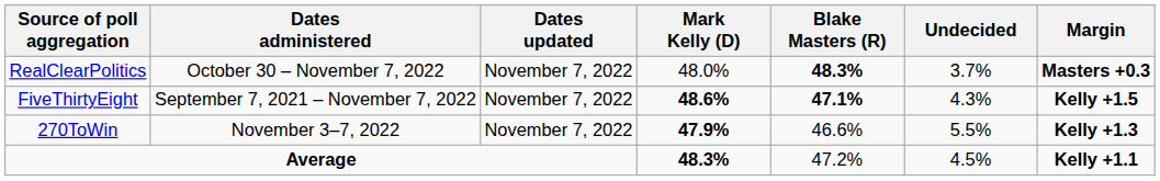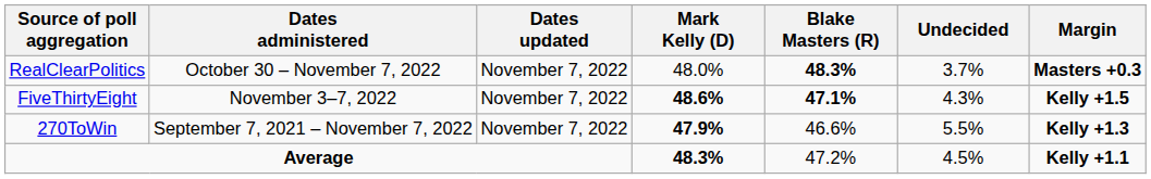FiveThirtyEight | Dates administered: September 7, 2021 – November 7, 2022 -> November 3–7, 2022
270ToWin | Dates administered: November 3–7, 2022 -> September 7, 2021 – November 7, 2022
